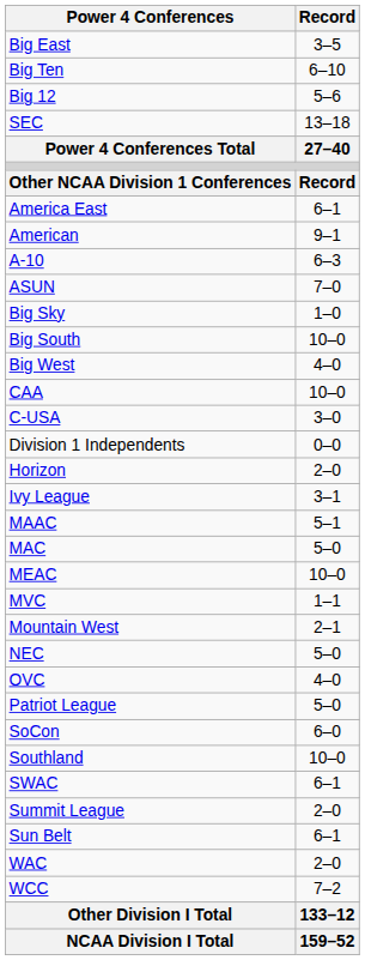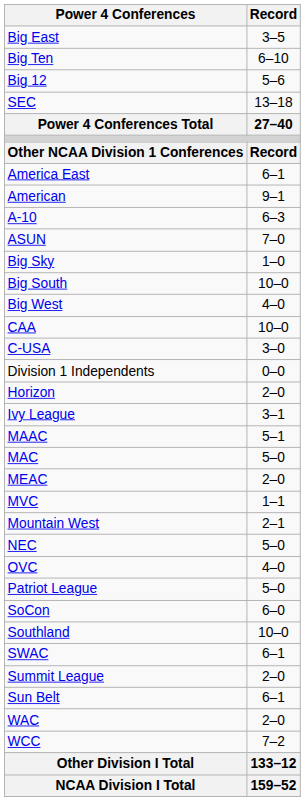MEAC | Record: 10–0 -> 2–0
